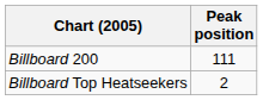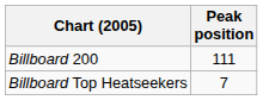Billboard Top Heatseekers | Peak position: 2 -> 7
